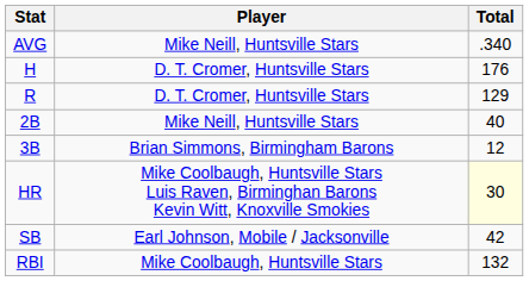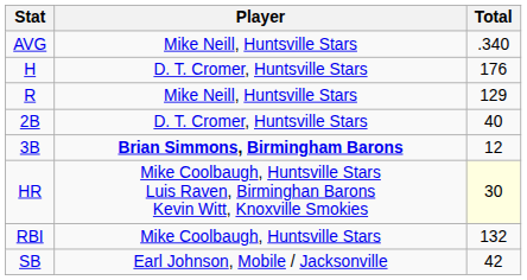R | Player: D. T. Cromer, Huntsville Stars -> Mike Neill, Huntsville Stars
2B | Player: Mike Neill, Huntsville Stars -> D. T. Cromer, Huntsville Stars
3B | Player: normal -> bold
rows swapped: RBI <-> SB
